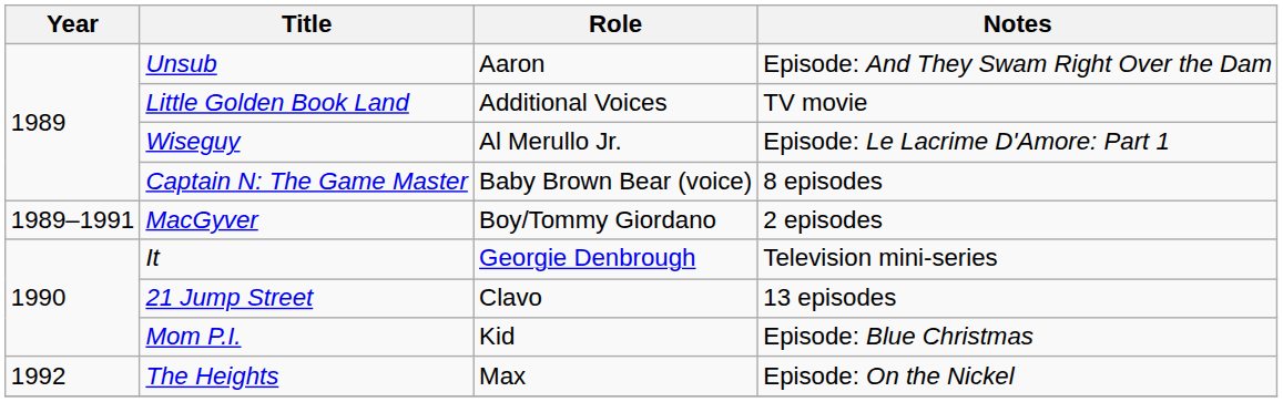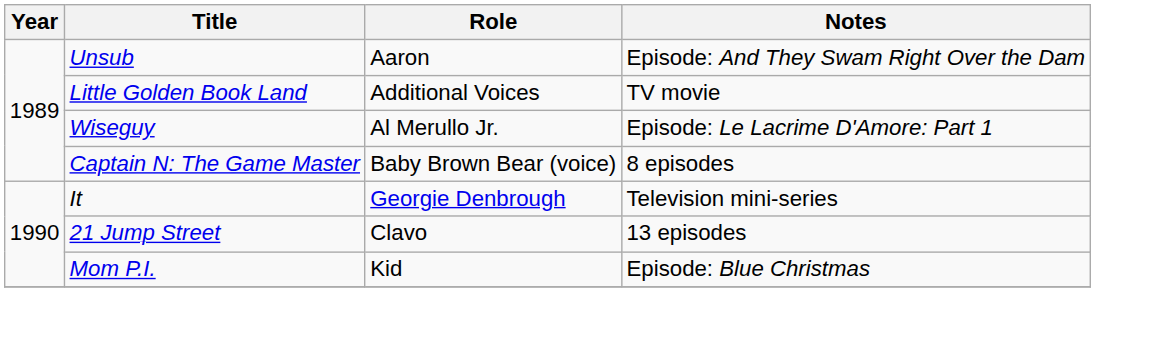- row: 1989–1991 | MacGyver | Boy/Tommy Giordano | 2 episodes
- row: 1992 | The Heights | Max | Episode: On the Nickel
